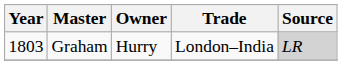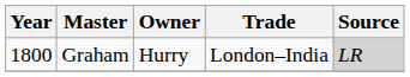Graham | Year: 1803 -> 1800
